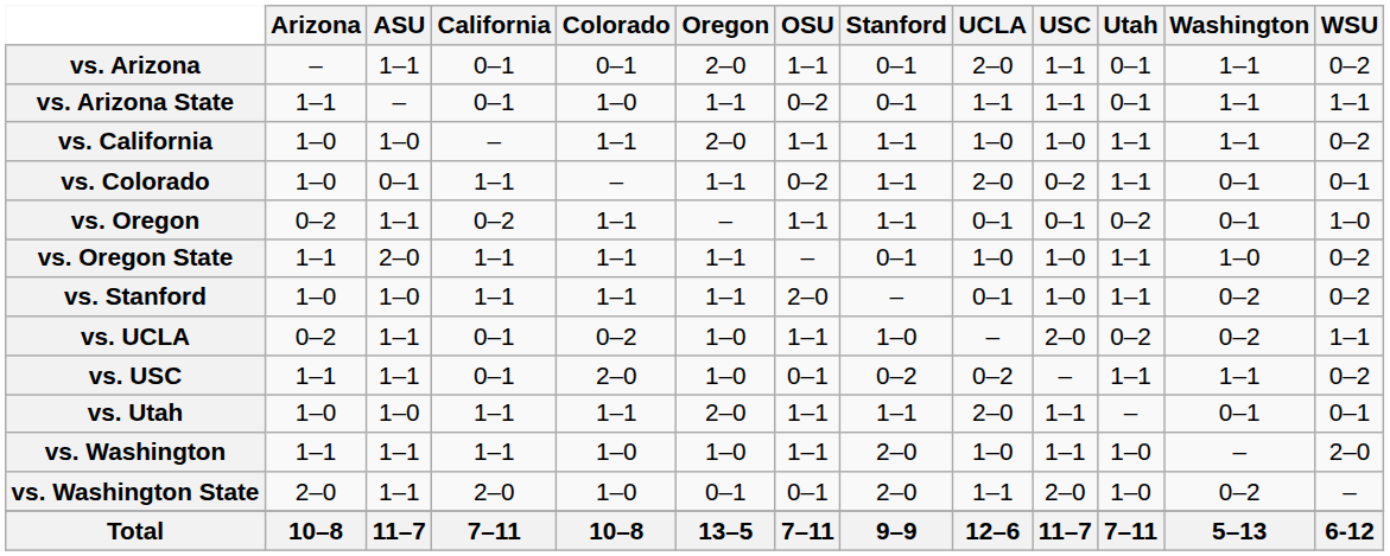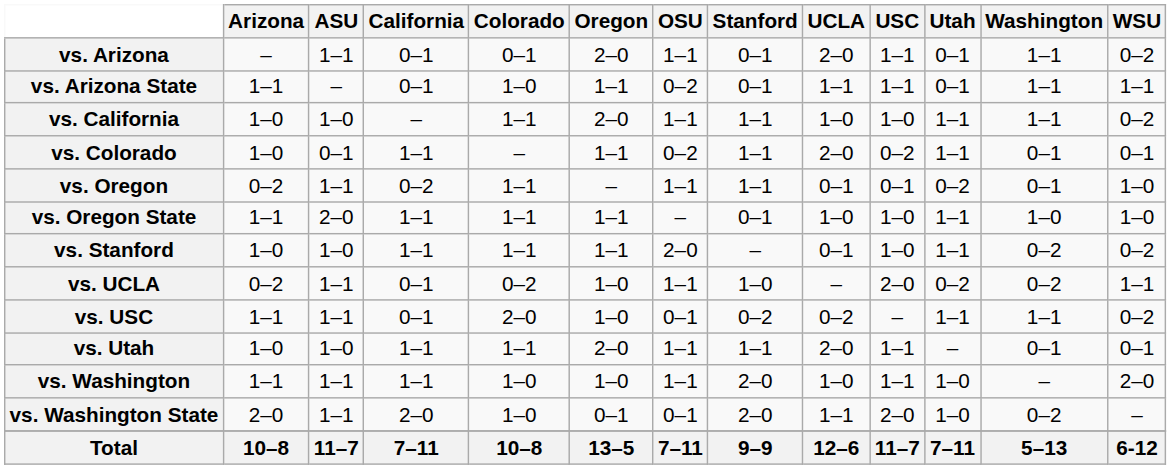vs. Oregon State | WSU: 0–2 -> 1–0
